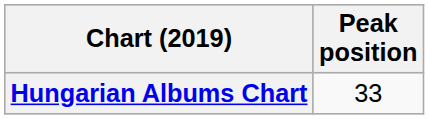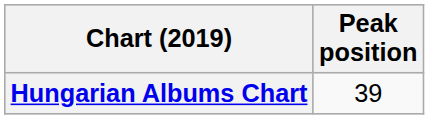Hungarian Albums Chart | Peak position: 33 -> 39
